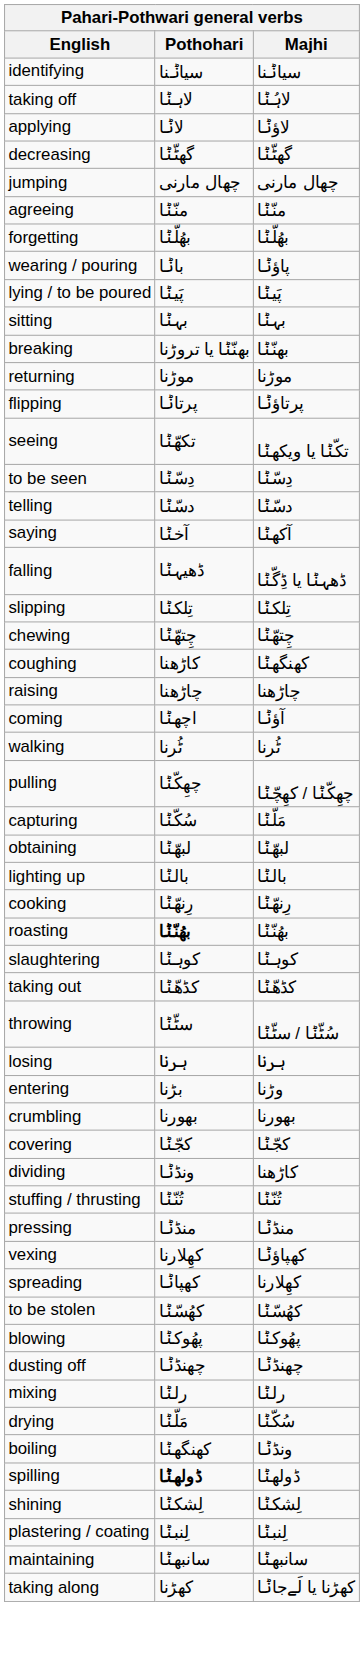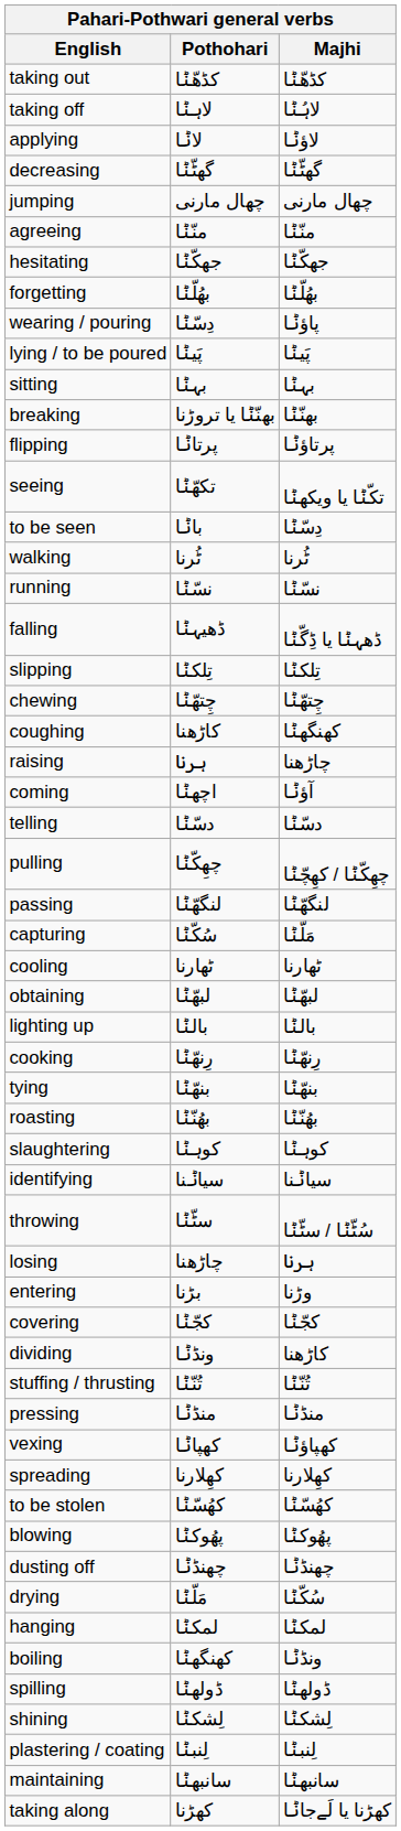rows swapped: taking out <-> identifying
+ row: hesitating | جھکّݨا | جھکّݨا
wearing / pouring | Pothohari: باݨا -> دِسّݨا
- row: returning | موڑنا | موڑنا
to be seen | Pothohari: دِسّݨا -> باݨا
rows swapped: telling <-> walking
- row: saying | آخݨا | آکھݨا
+ row: running | نسّݨا | نسّݨا
raising | Pothohari: چاڑھنا -> ہرنا
+ row: passing | لنگھّݨا | لنگھّݨا
+ row: cooling | ٹھارنا | ٹھارنا
+ row: tying | بنھّݨا | بنھّݨا
roasting | Pothohari: bold -> normal
losing | Pothohari: ہرنا -> چاڑھنا
- row: crumbling | بھورنا | بھورنا
vexing | Pothohari: کھِلارنا -> کھپاݨا
spreading | Pothohari: کھپاݨا -> کھِلارنا
- row: mixing | رلݨا | رلݨا
+ row: hanging | لمکݨا | لمکݨا
spilling | Pothohari: bold -> normal
